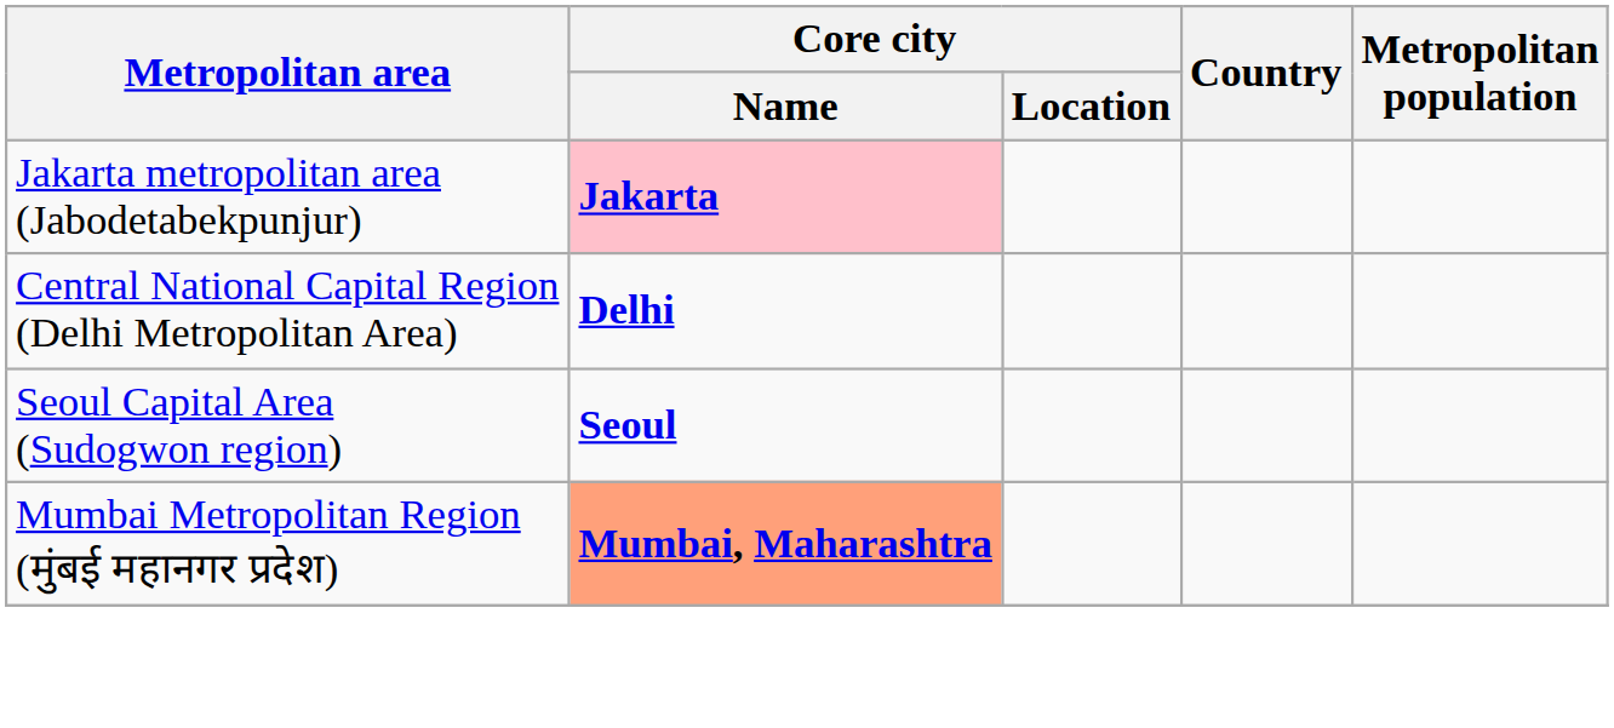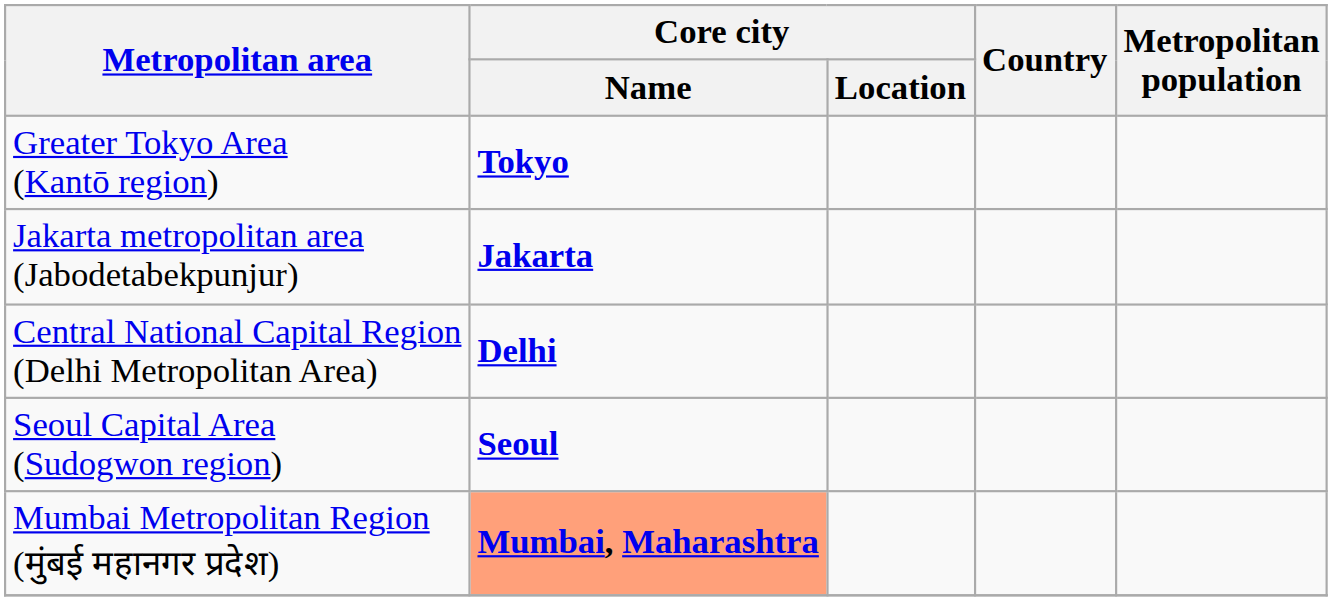+ row: Greater Tokyo Area (Kantō region) | Tokyo
Jakarta metropolitan area (Jabodetabekpunjur) | Core city / Name: pink background -> no background
